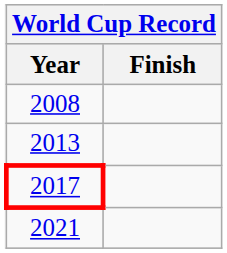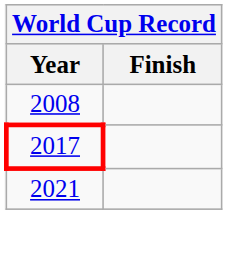- row: 2013
